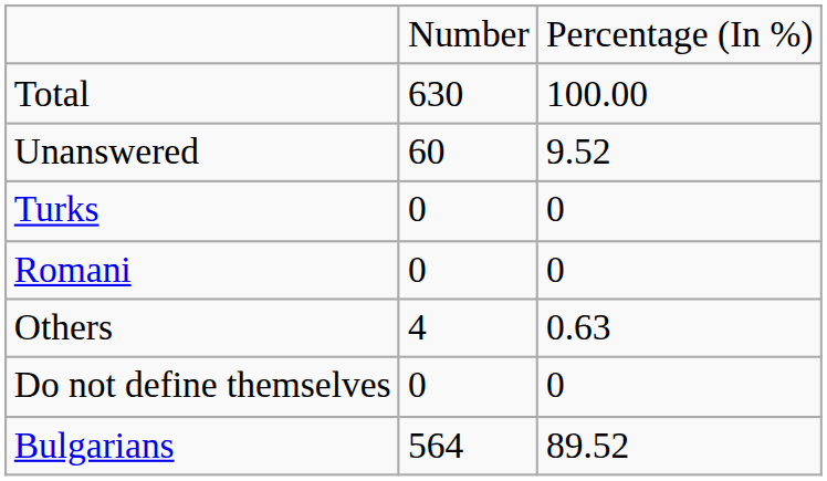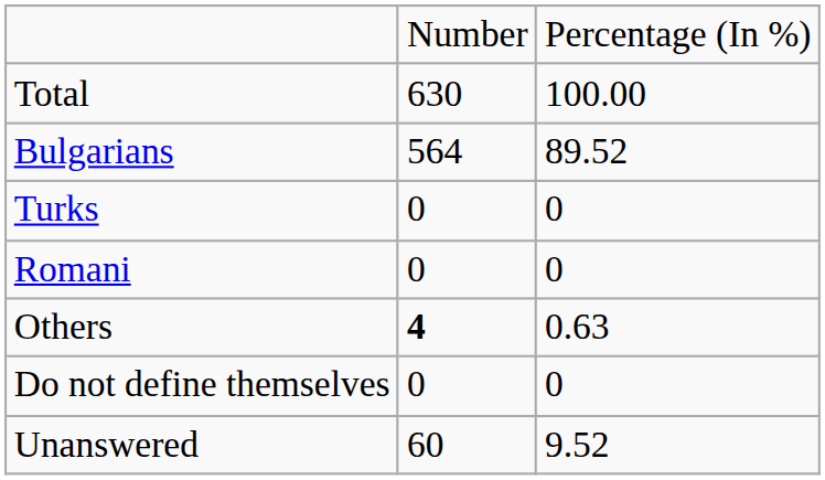rows swapped: Bulgarians <-> Unanswered
Others | column 2: normal -> bold
